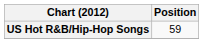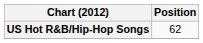US Hot R&B/Hip-Hop Songs | Position: 59 -> 62
